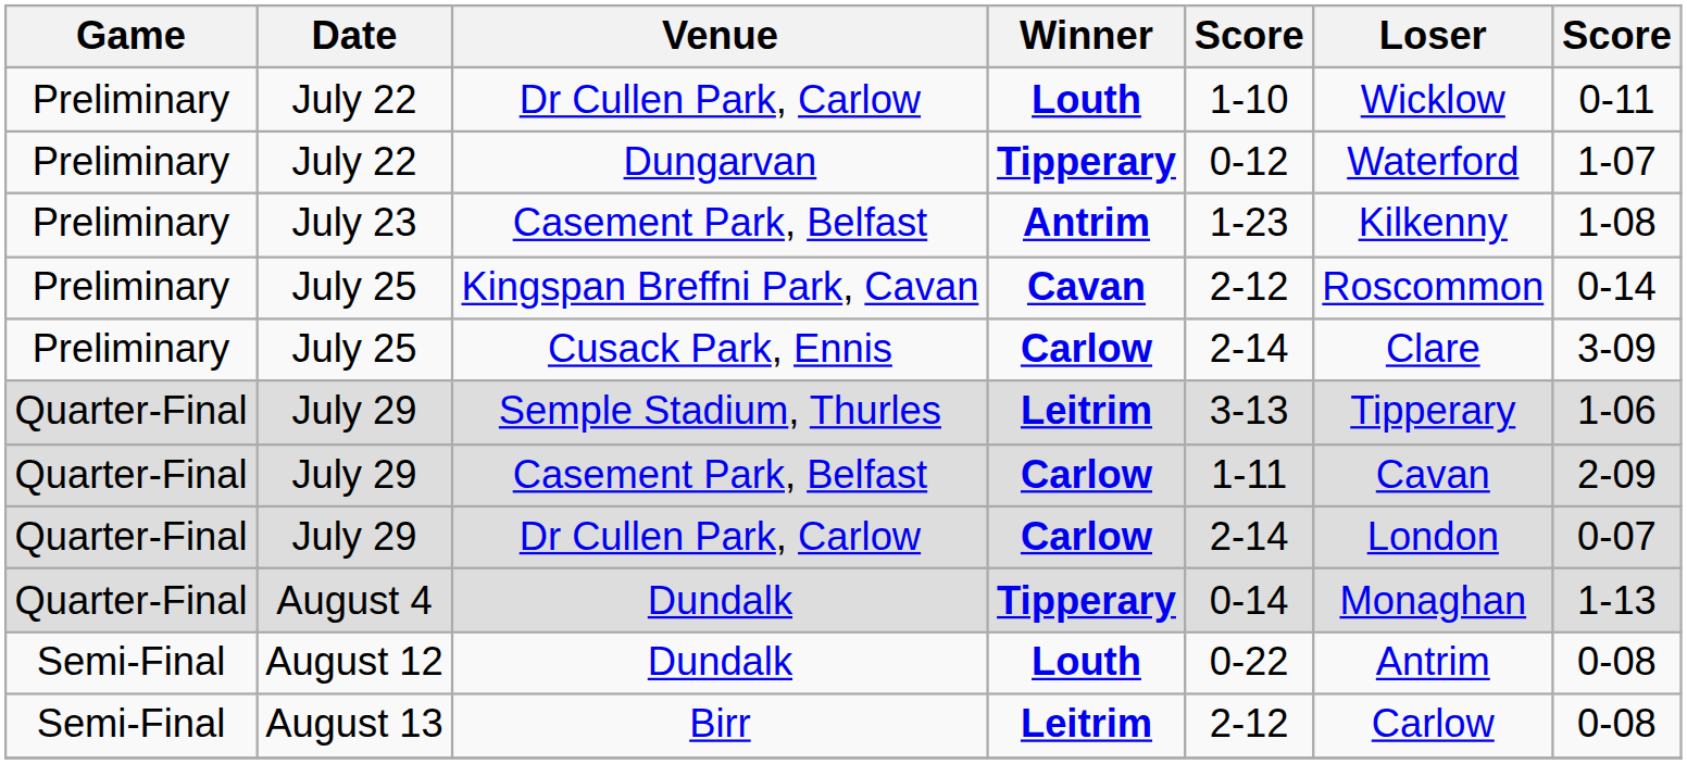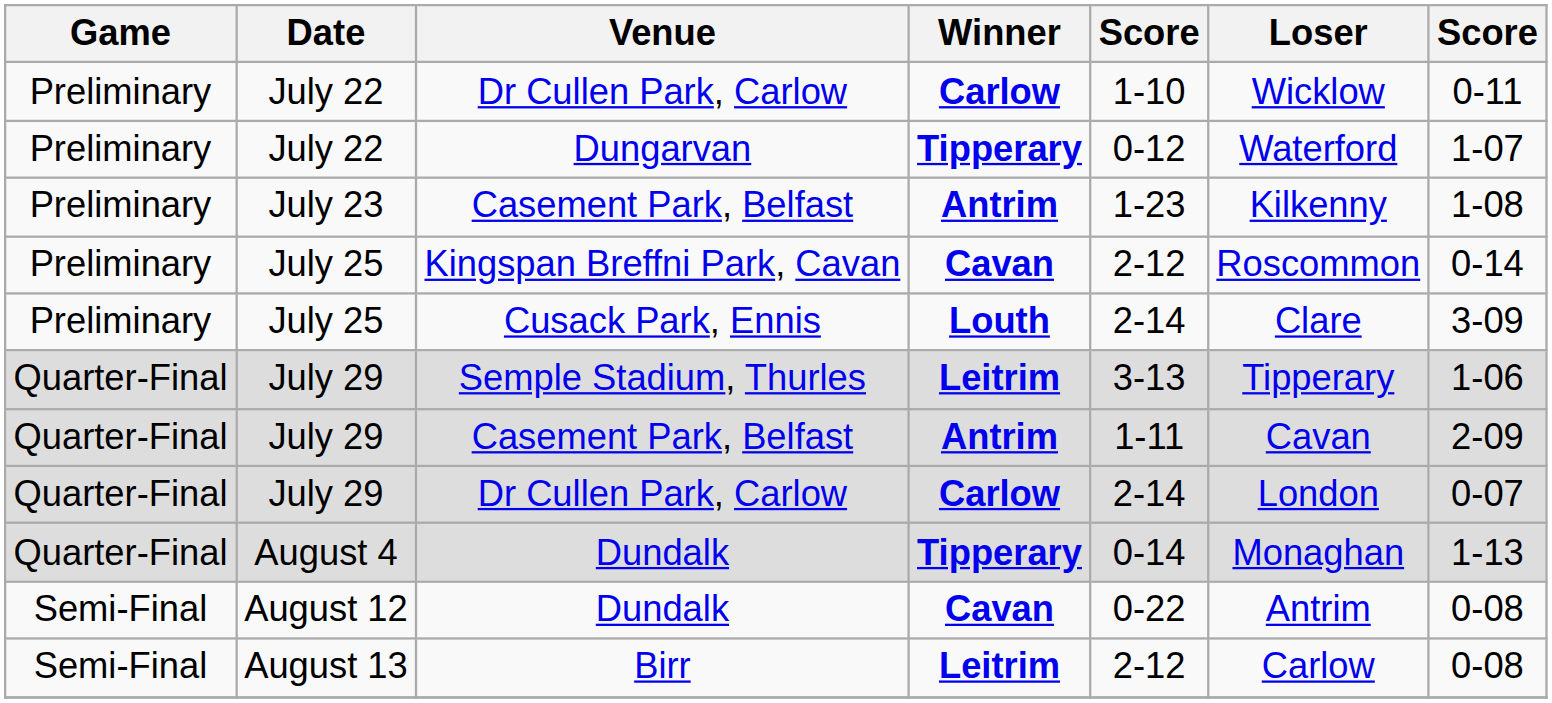July 22 / Dr Cullen Park, Carlow | Winner: Louth -> Carlow
Cusack Park, Ennis | Winner: Carlow -> Louth
July 29 / Casement Park, Belfast | Winner: Carlow -> Antrim
August 12 / Dundalk | Winner: Louth -> Cavan
